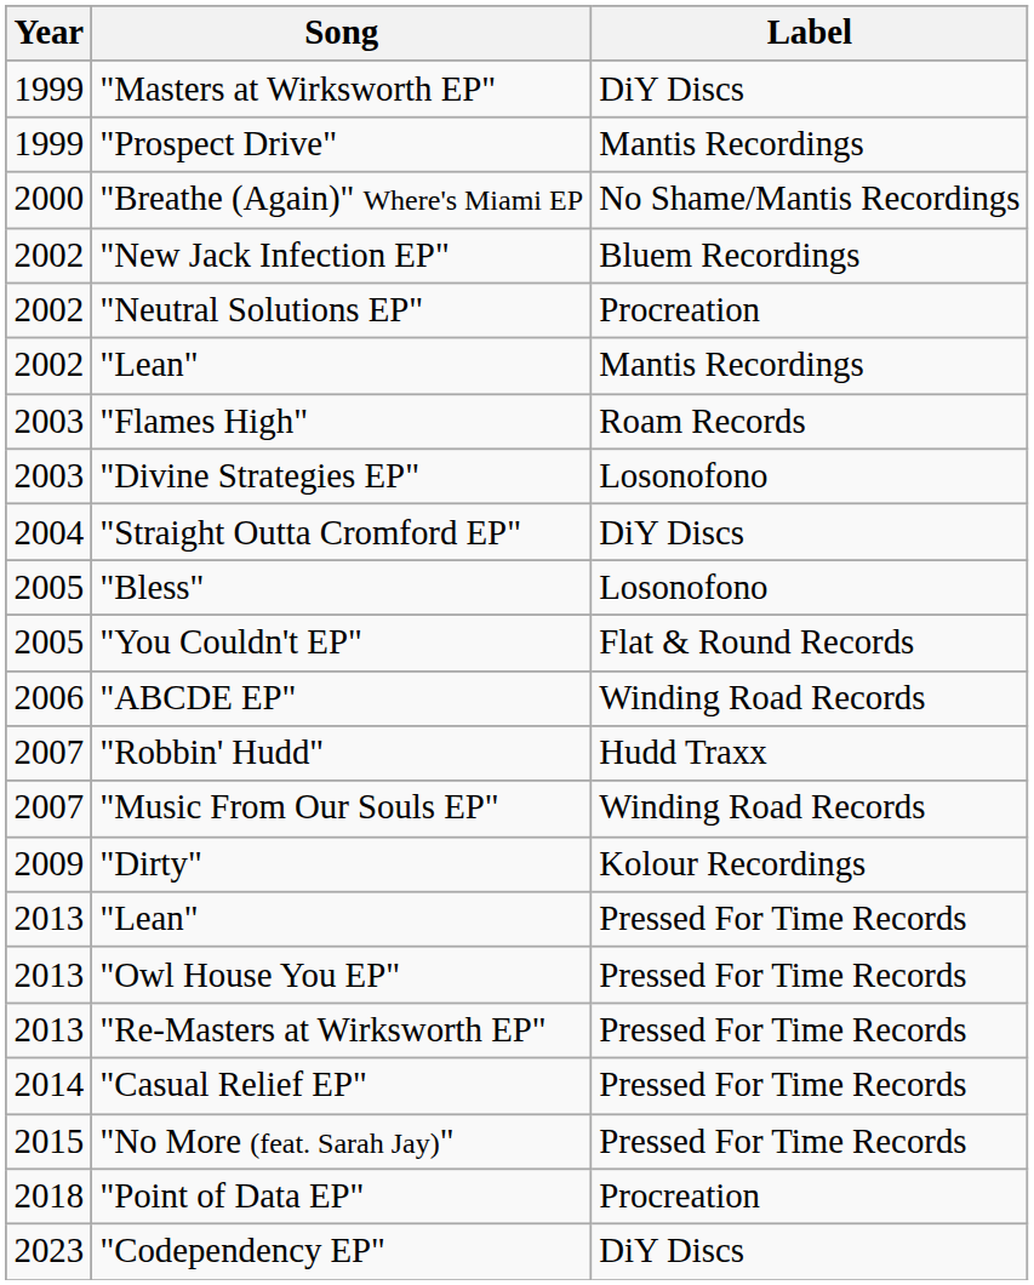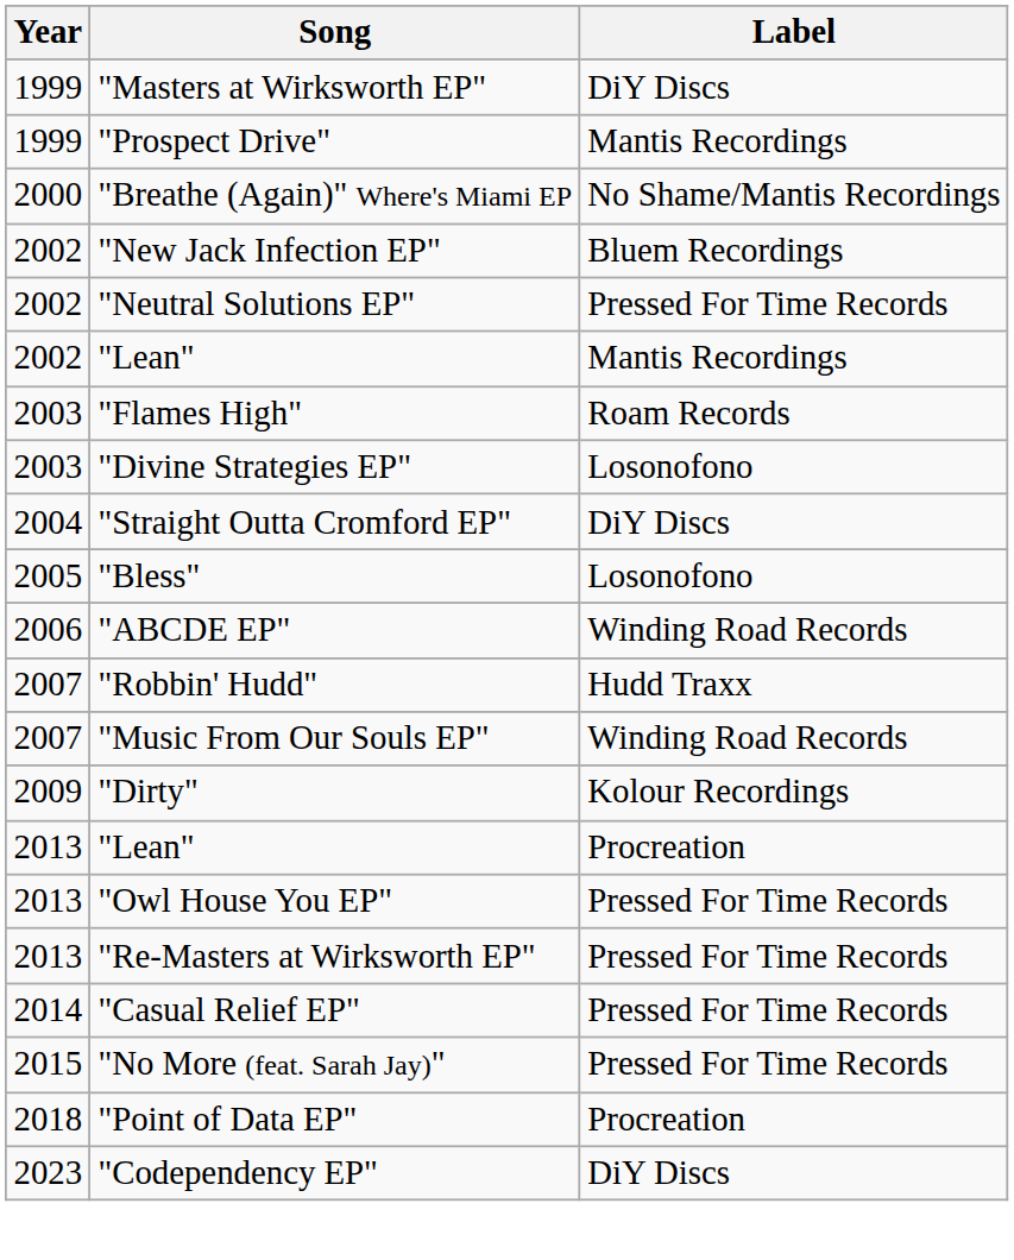"Neutral Solutions EP" | Label: Procreation -> Pressed For Time Records
- row: 2005 | "You Couldn't EP" | Flat & Round Records
2013 / "Lean" | Label: Pressed For Time Records -> Procreation
